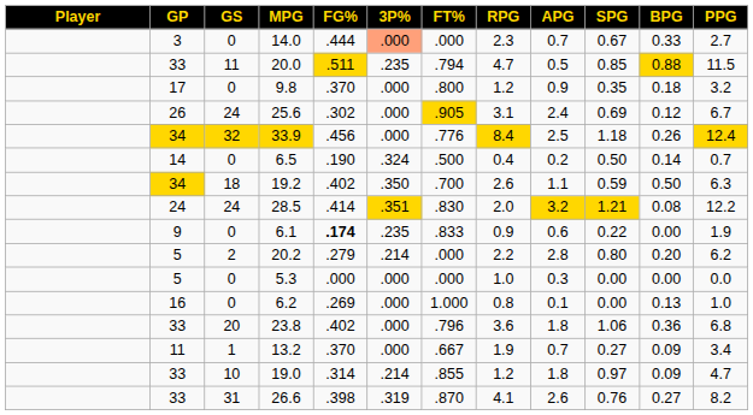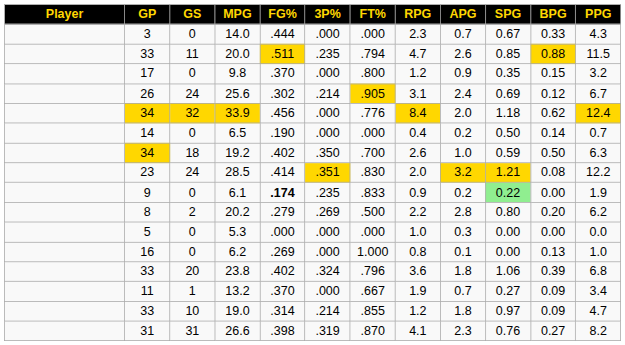14.0 | 3P%: lightsalmon background -> no background
14.0 | PPG: 2.7 -> 4.3
20.0 | APG: 0.5 -> 2.6
9.8 | BPG: 0.18 -> 0.15
25.6 | 3P%: .000 -> .214
33.9 | APG: 2.5 -> 2.0
33.9 | BPG: 0.26 -> 0.62
6.5 | 3P%: .324 -> .000
6.5 | FT%: .500 -> .000
19.2 | APG: 1.1 -> 1.0
28.5 | GP: 24 -> 23
6.1 | APG: 0.6 -> 0.2
6.1 | SPG: no background -> lightgreen background
20.2 | GP: 5 -> 8
20.2 | 3P%: .214 -> .269
20.2 | FT%: .000 -> .500
23.8 | 3P%: .000 -> .324
23.8 | BPG: 0.36 -> 0.39
26.6 | GP: 33 -> 31
26.6 | APG: 2.6 -> 2.3
